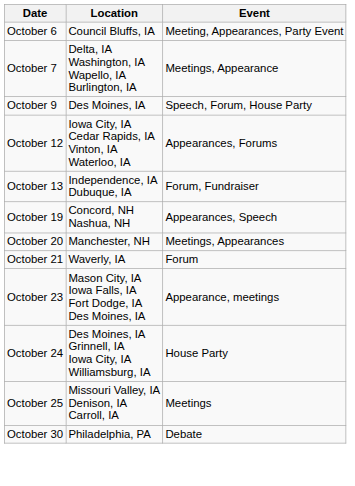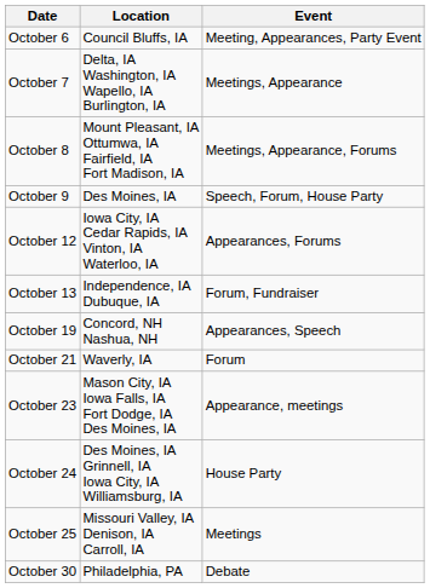+ row: October 8 | Mount Pleasant, IA Ottumwa, IA Fairfield, IA Fort Madison, IA | Meetings, Appearance, Forums
- row: October 20 | Manchester, NH | Meetings, Appearances
